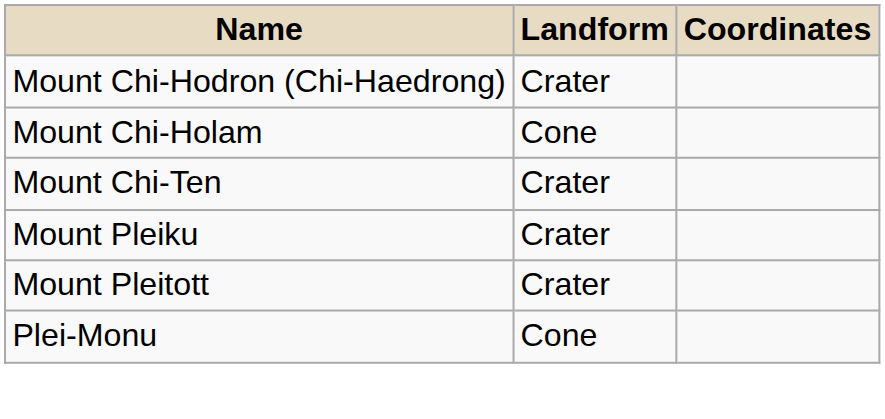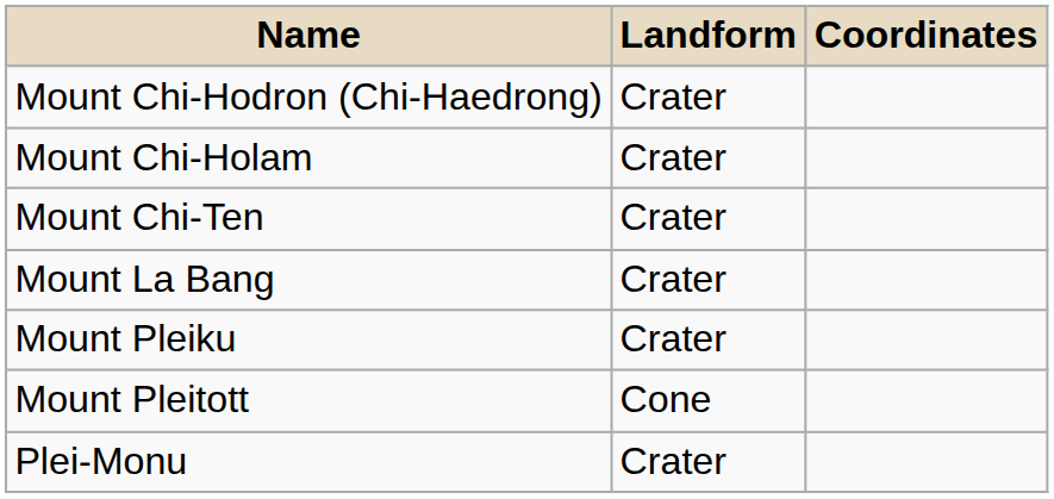Mount Chi-Holam | Landform: Cone -> Crater
+ row: Mount La Bang | Crater
Mount Pleitott | Landform: Crater -> Cone
Plei-Monu | Landform: Cone -> Crater
